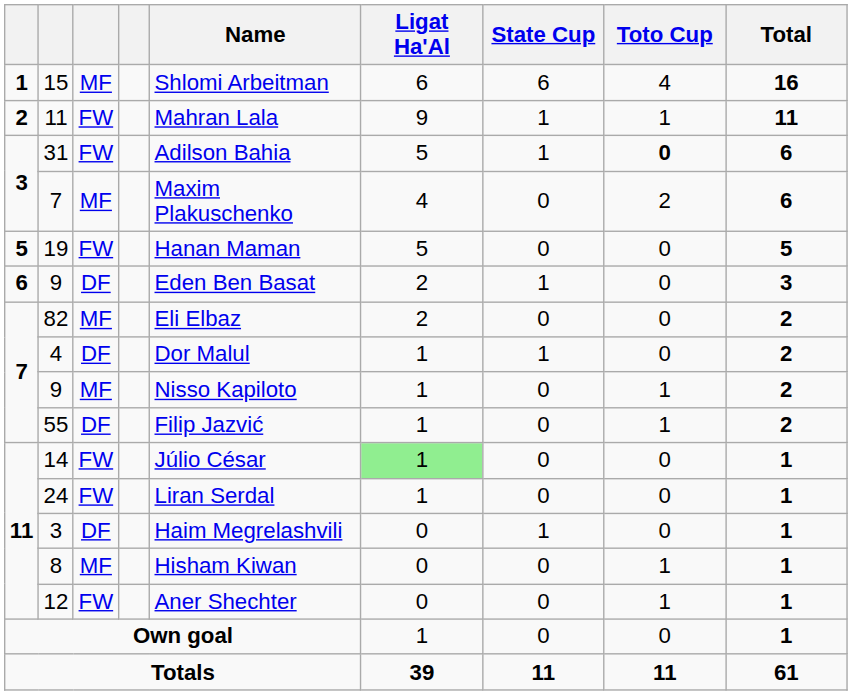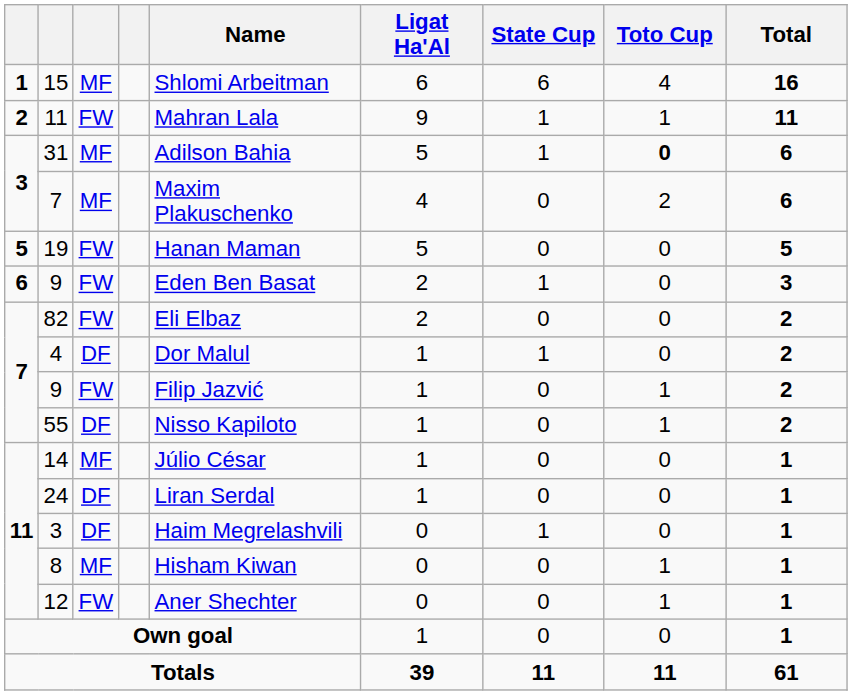31 | column 3: FW -> MF
6 / 9 | column 3: DF -> FW
82 | column 3: MF -> FW
7 / 9 | column 3: MF -> FW
7 / 9 | Name: Nisso Kapiloto -> Filip Jazvić
55 | Name: Filip Jazvić -> Nisso Kapiloto
14 | column 3: FW -> MF
14 | Ligat Ha'Al: lightgreen background -> no background
24 | column 3: FW -> DF
